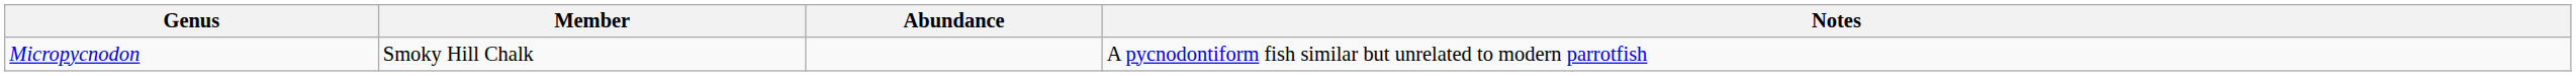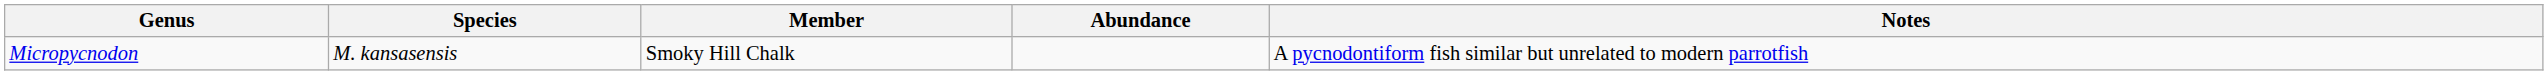+ column: Species | M. kansasensis
